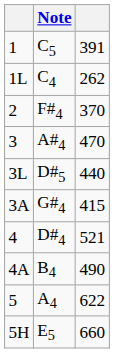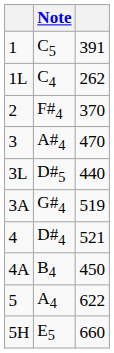3A | column 3: 415 -> 519
4A | column 3: 490 -> 450
